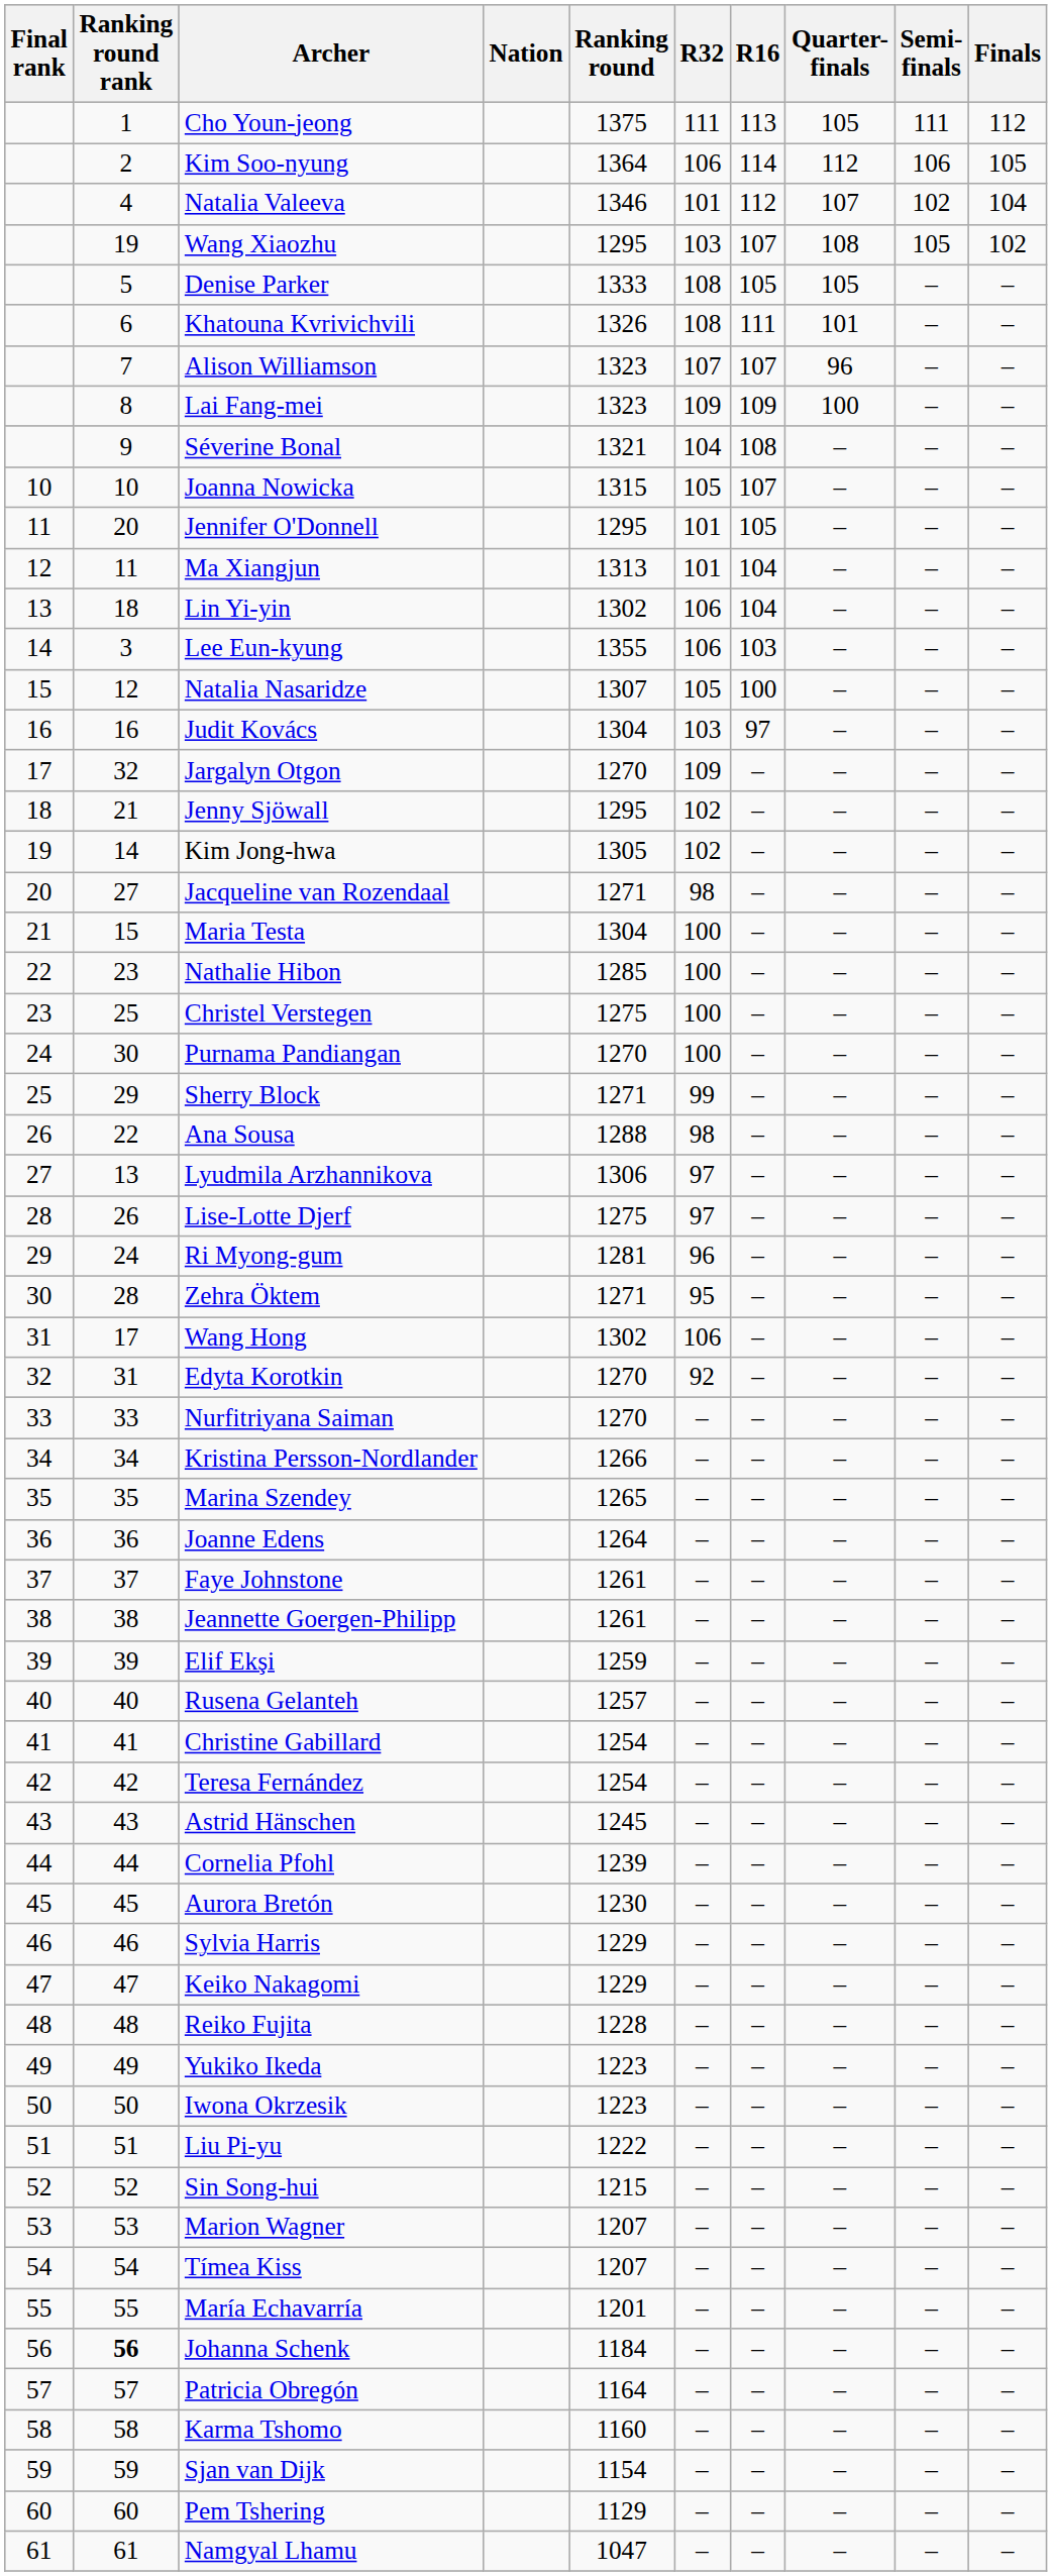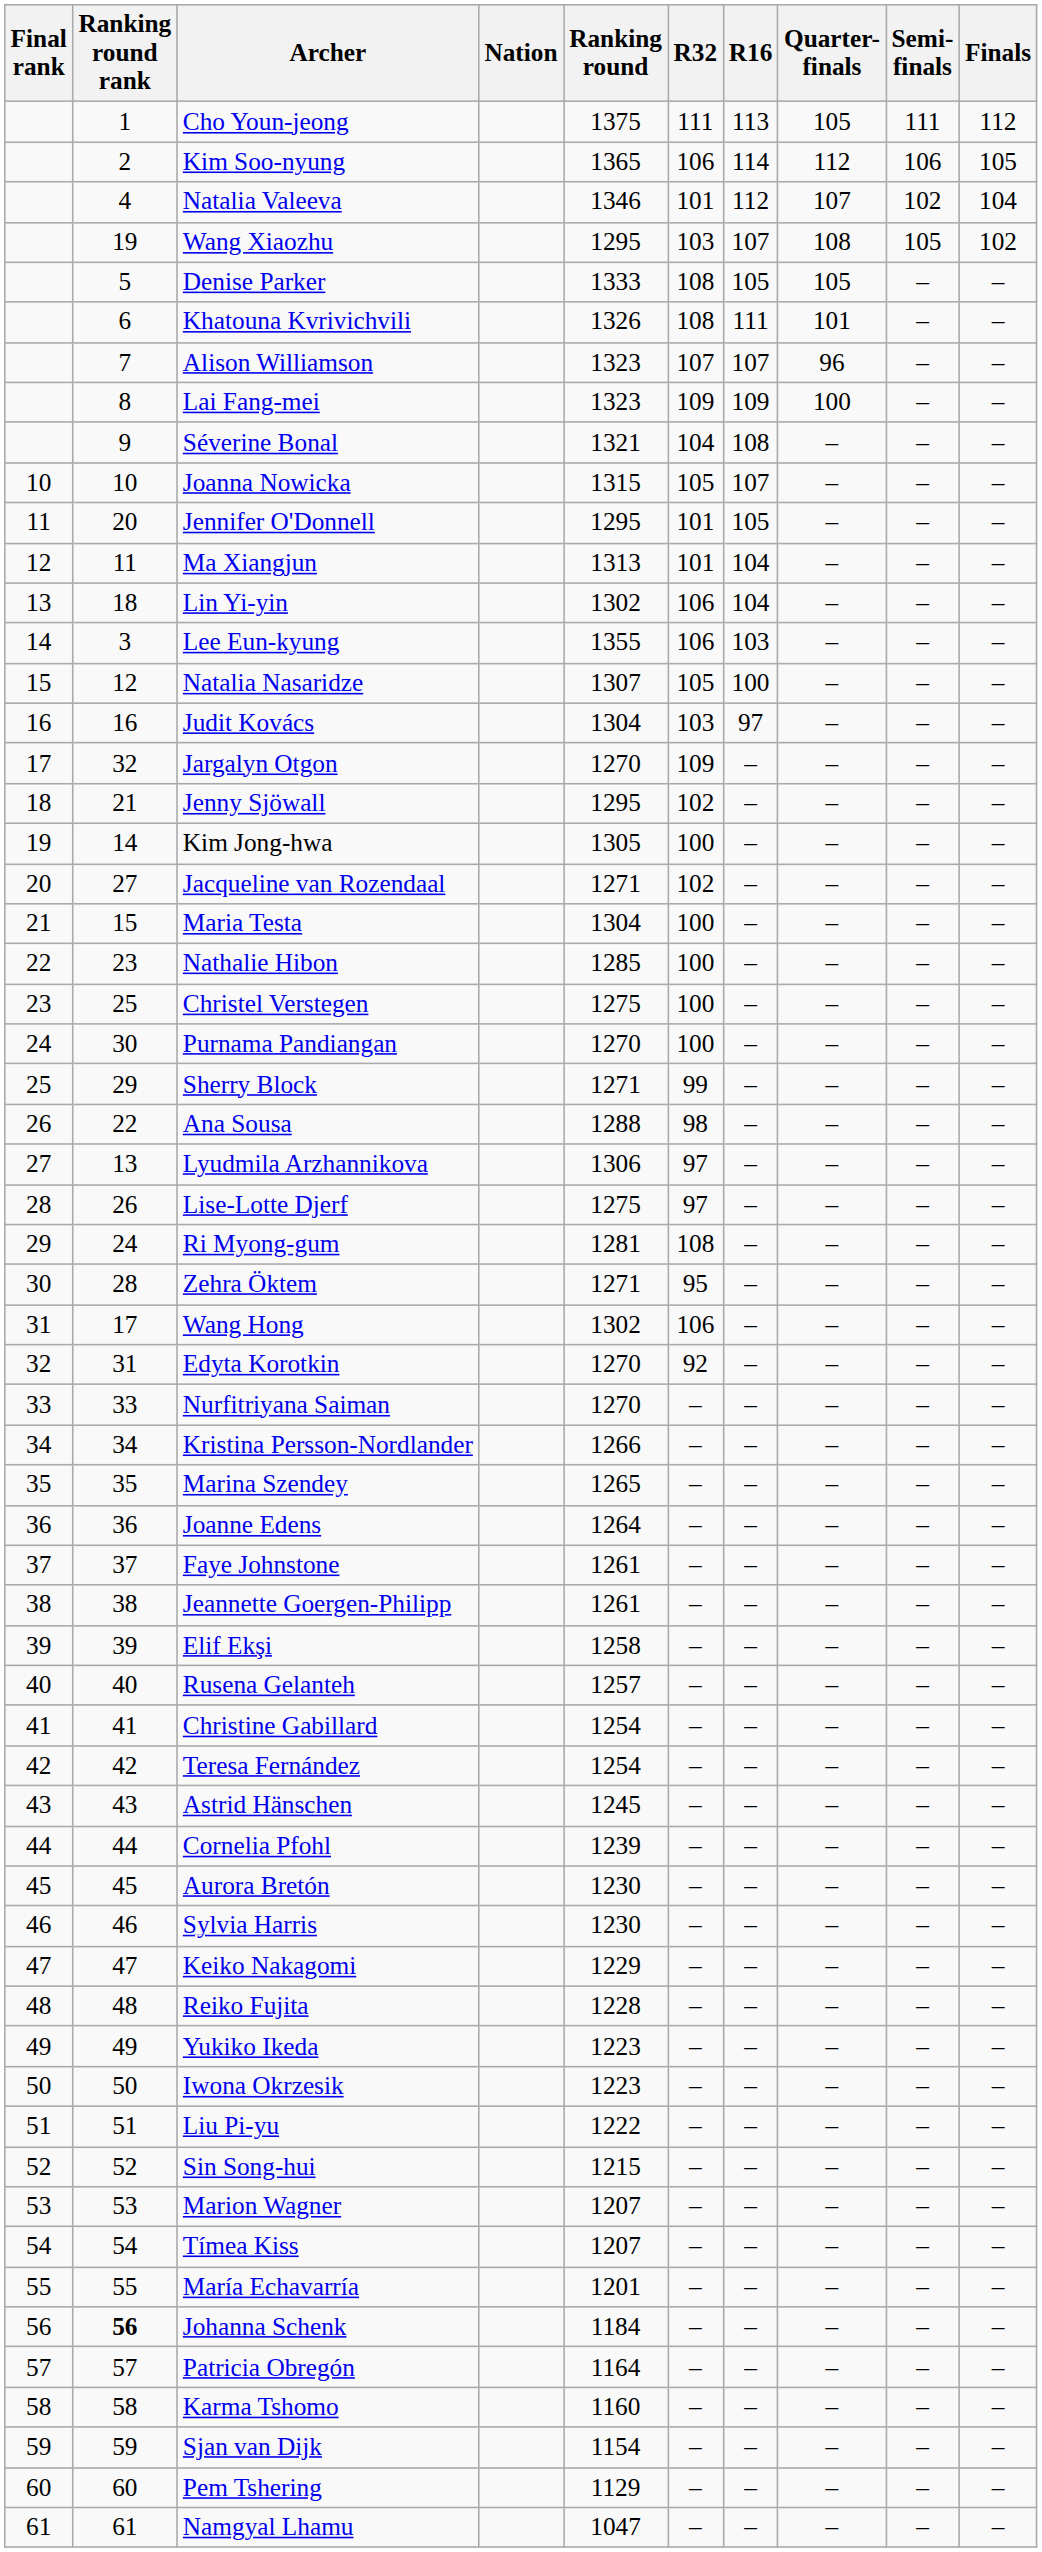Kim Soo-nyung | Ranking round: 1364 -> 1365
Kim Jong-hwa | R32: 102 -> 100
Jacqueline van Rozendaal | R32: 98 -> 102
Ri Myong-gum | R32: 96 -> 108
Elif Ekşi | Ranking round: 1259 -> 1258
Sylvia Harris | Ranking round: 1229 -> 1230
